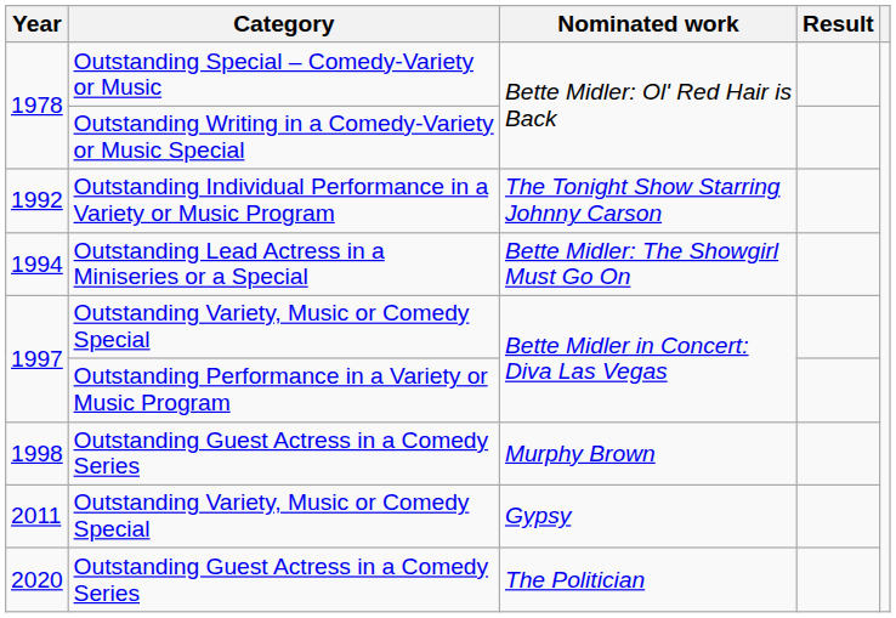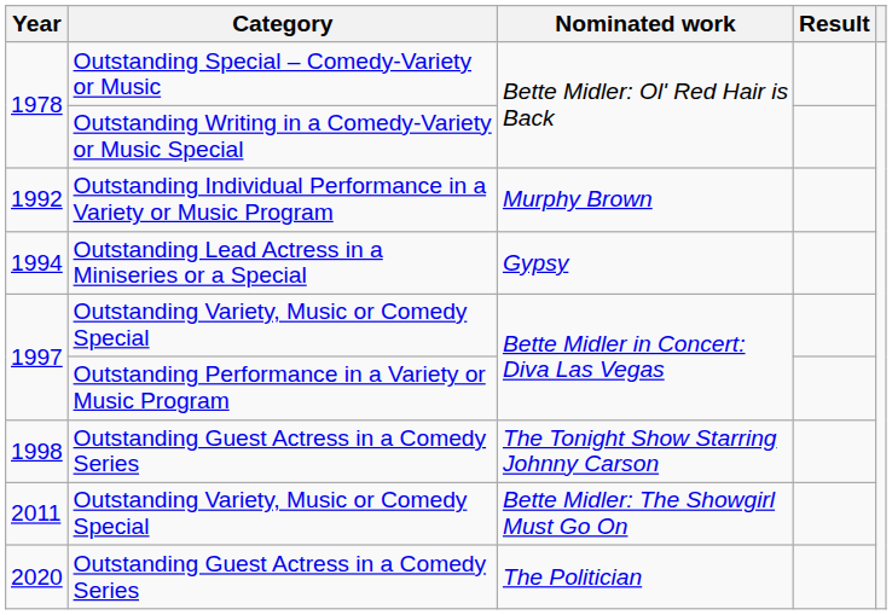1992 | Nominated work: The Tonight Show Starring Johnny Carson -> Murphy Brown
1994 | Nominated work: Bette Midler: The Showgirl Must Go On -> Gypsy
1998 | Nominated work: Murphy Brown -> The Tonight Show Starring Johnny Carson
2011 | Nominated work: Gypsy -> Bette Midler: The Showgirl Must Go On
